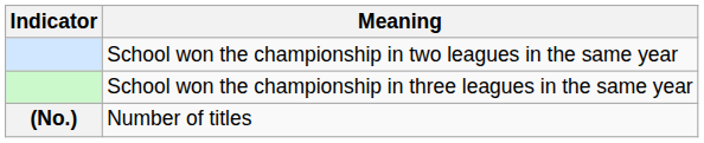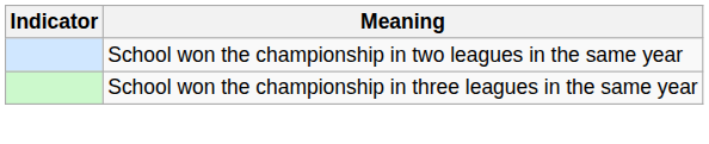- row: (No.) | Number of titles
